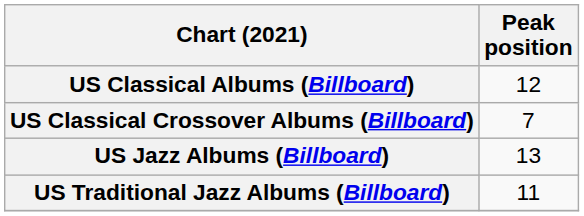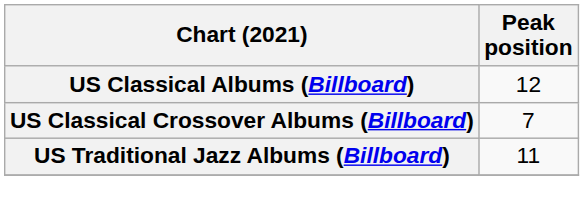- row: US Jazz Albums (Billboard) | 13
